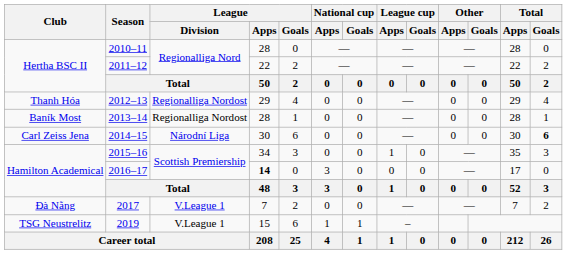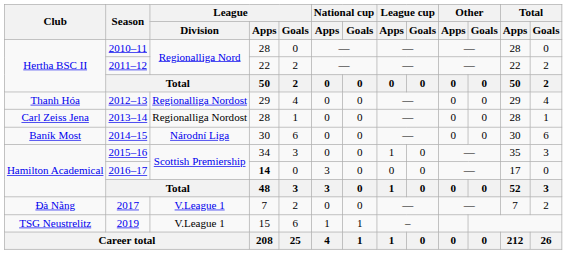2013–14 | Club: Baník Most -> Carl Zeiss Jena
2014–15 | Club: Carl Zeiss Jena -> Baník Most
2014–15 | Total / Goals: bold -> normal
